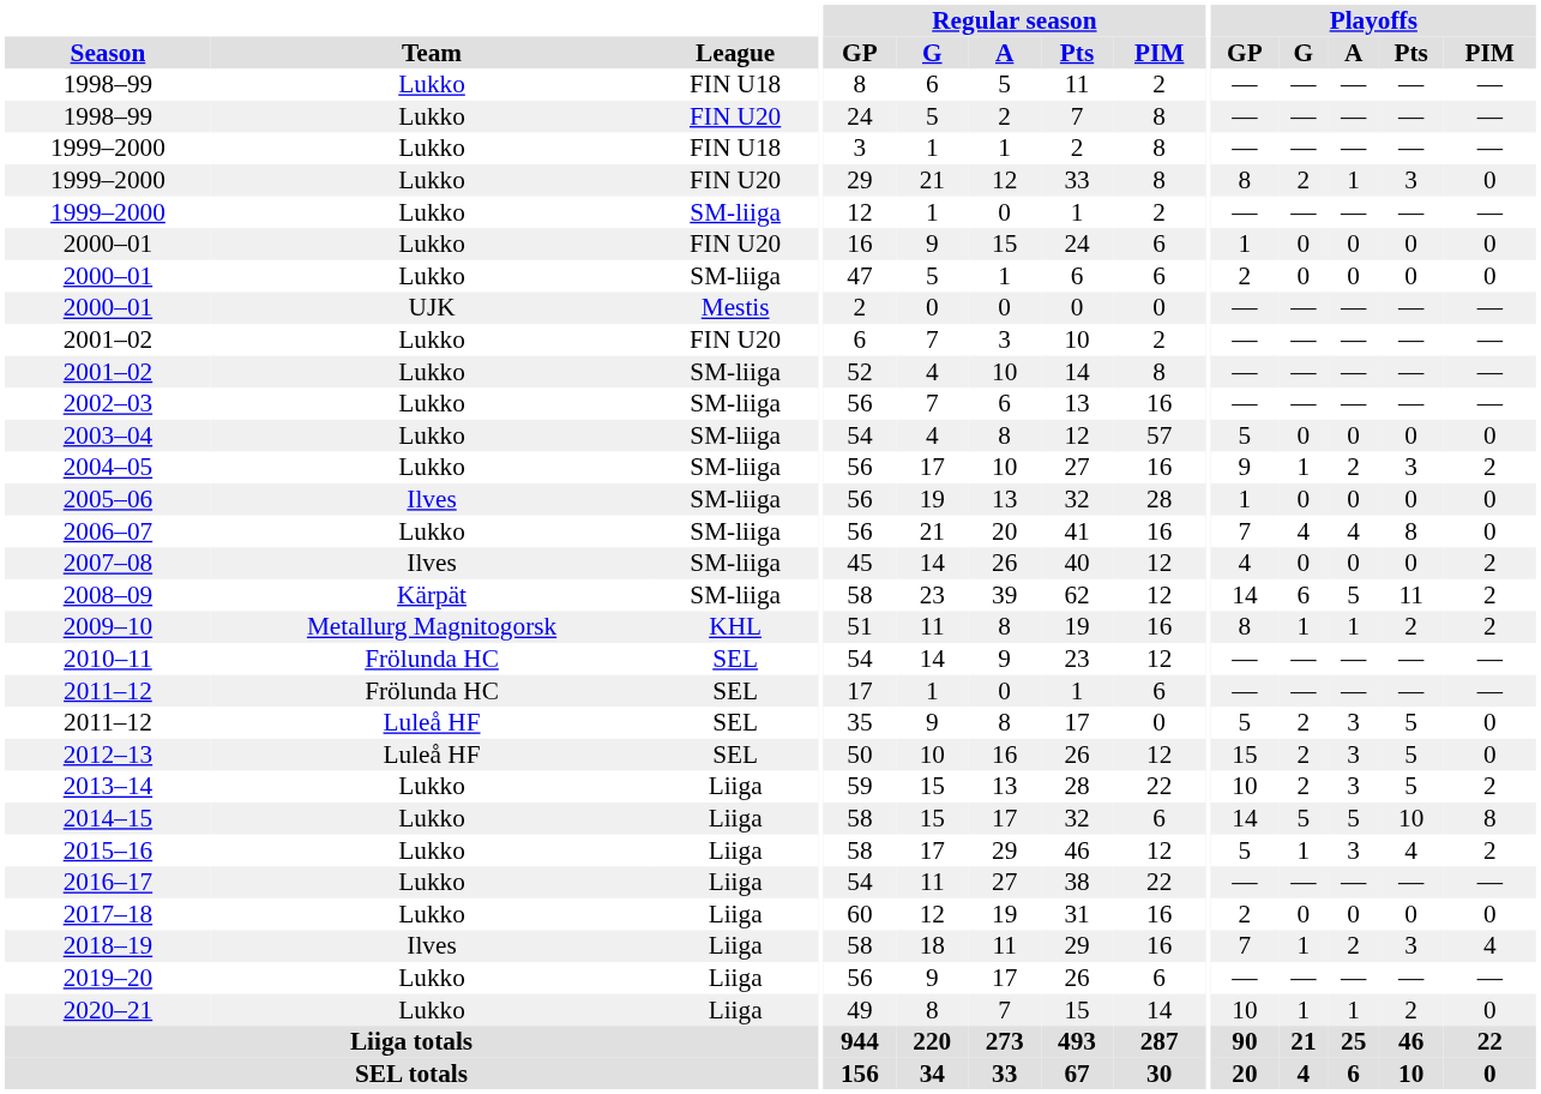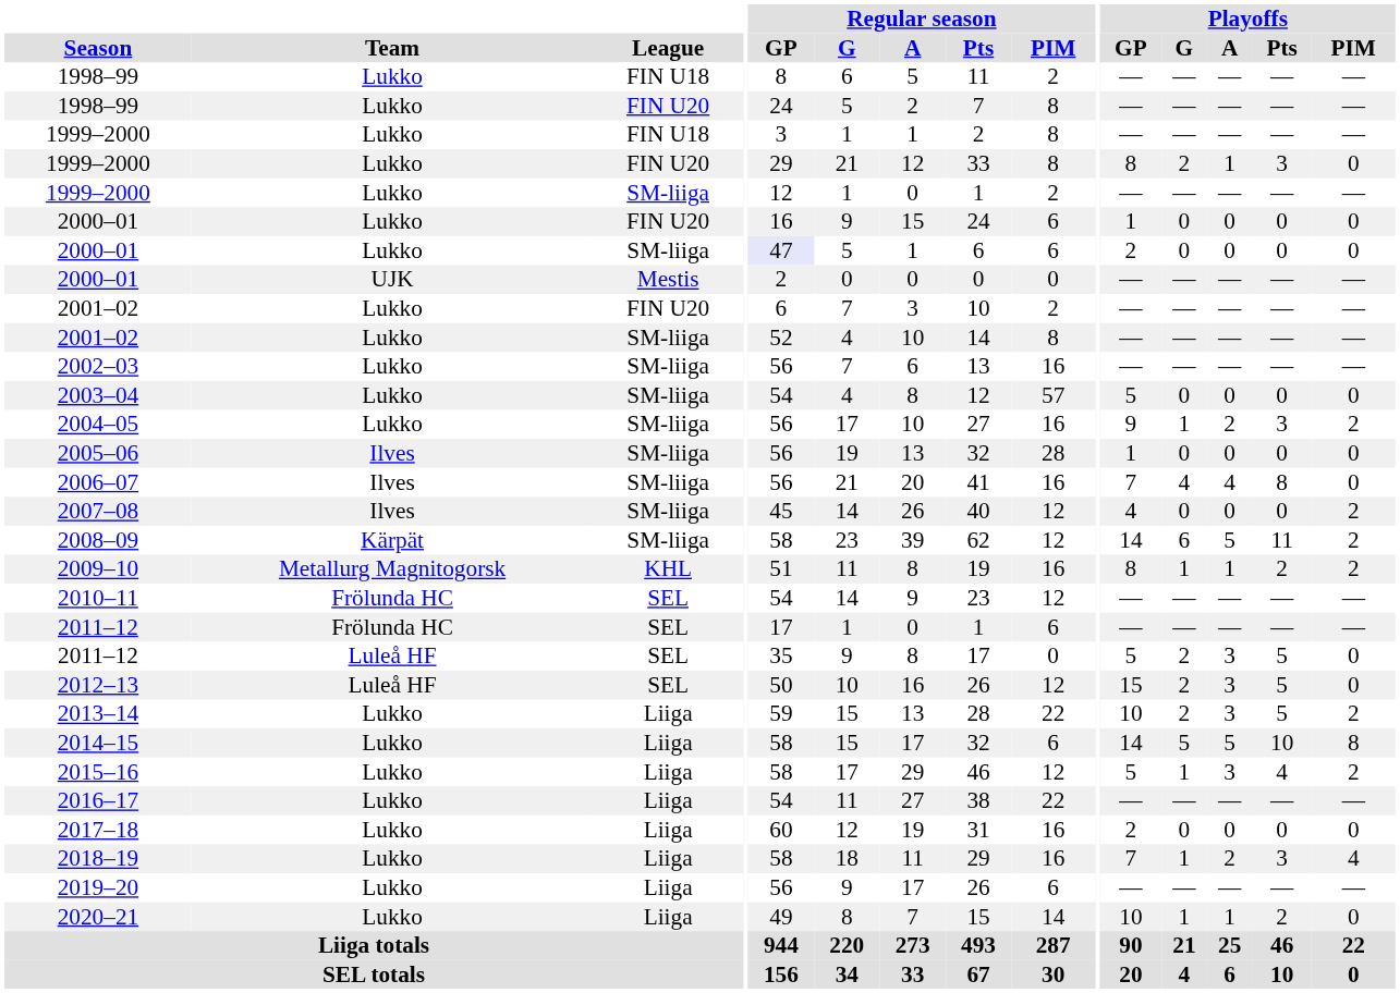2000–01 / SM-liiga | Regular season / GP: no background -> lavender background
2006–07 | Team: Lukko -> Ilves
2018–19 | Team: Ilves -> Lukko
